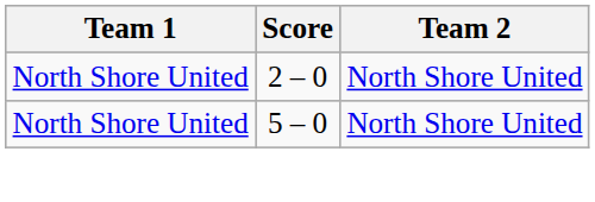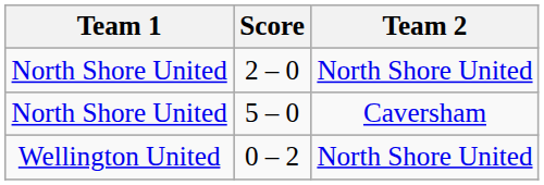5 – 0 | Team 2: North Shore United -> Caversham
+ row: Wellington United | 0 – 2 | North Shore United
